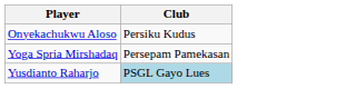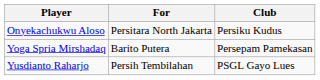+ column: For | Persitara North Jakarta | Barito Putera | Persih Tembilahan
Yusdianto Raharjo | Club: lightblue background -> no background
